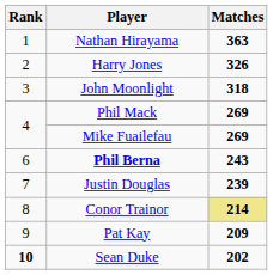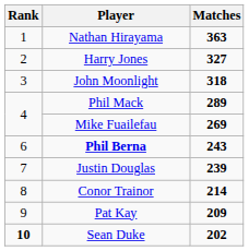Harry Jones | Matches: 326 -> 327
Phil Mack | Matches: 269 -> 289
Conor Trainor | Matches: khaki background -> no background
